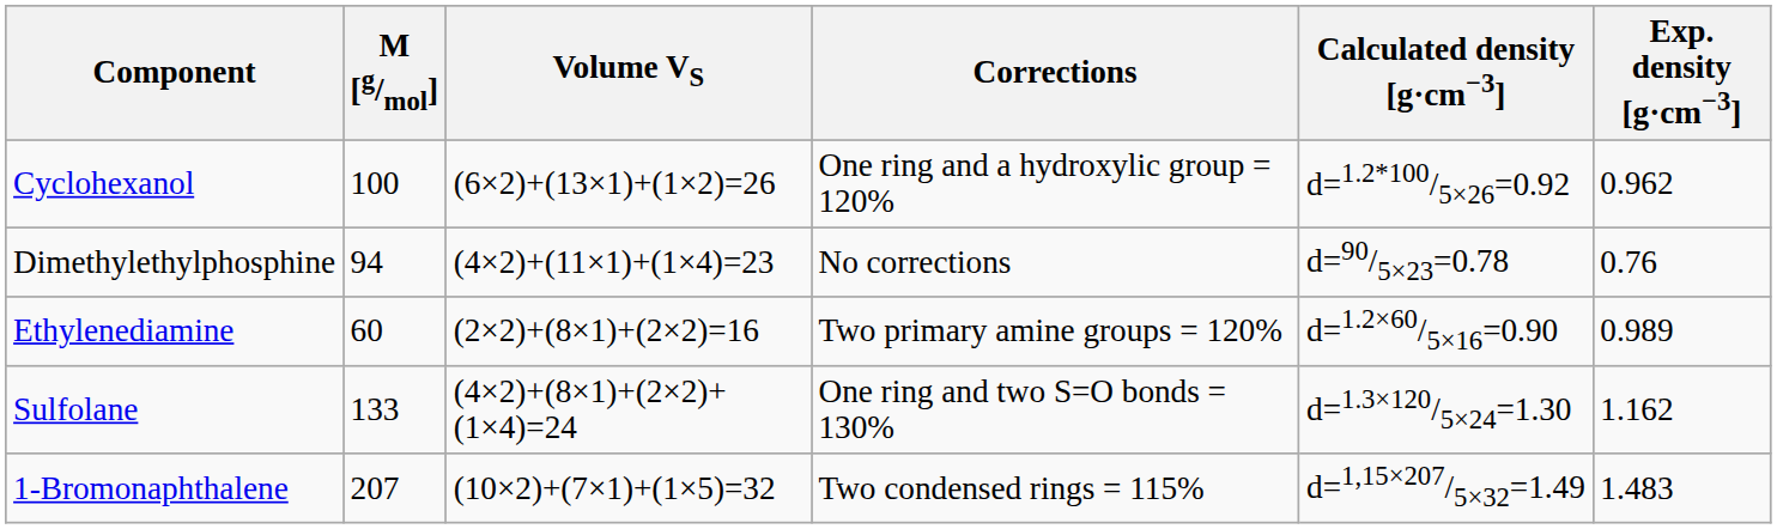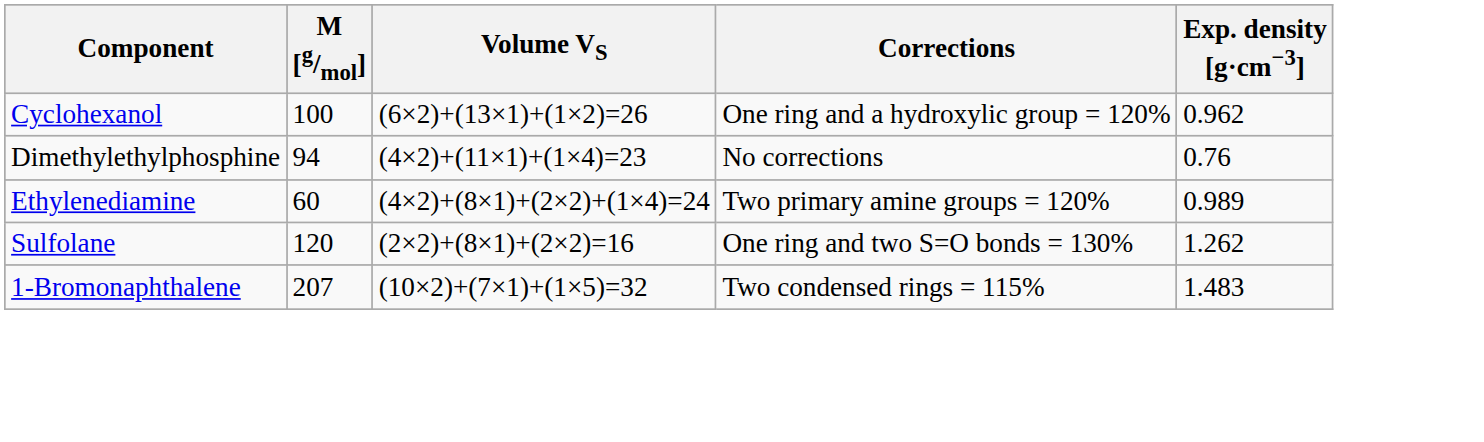- column: Calculated density [g·cm−3] | d=1.2*100/5×26=0.92 | d=90/5×23=0.78 | d=1.2×60/5×16=0.90 | d=1.3×120/5×24=1.30 | d=1,15×207/5×32=1.49
Ethylenediamine | Volume VS: (2×2)+(8×1)+(2×2)=16 -> (4×2)+(8×1)+(2×2)+(1×4)=24
Sulfolane | M [g/mol]: 133 -> 120
Sulfolane | Volume VS: (4×2)+(8×1)+(2×2)+(1×4)=24 -> (2×2)+(8×1)+(2×2)=16
Sulfolane | Exp. density [g·cm−3]: 1.162 -> 1.262
